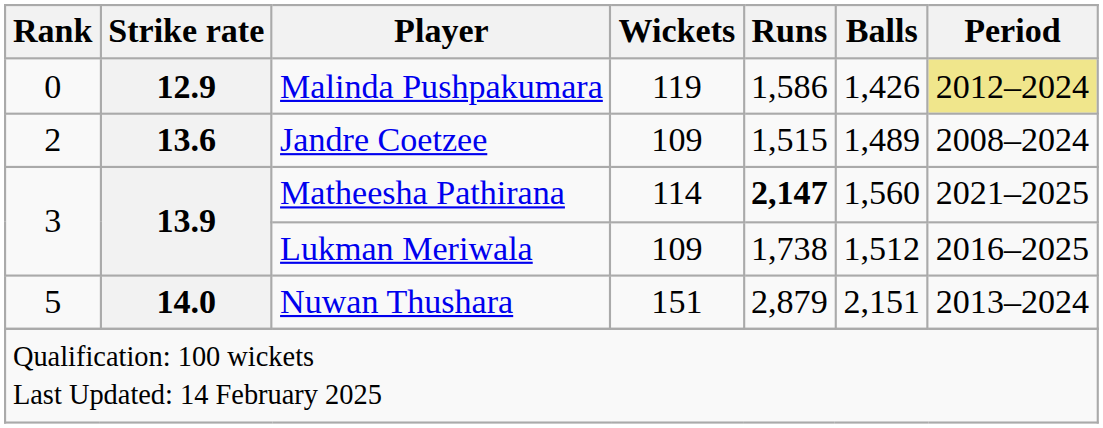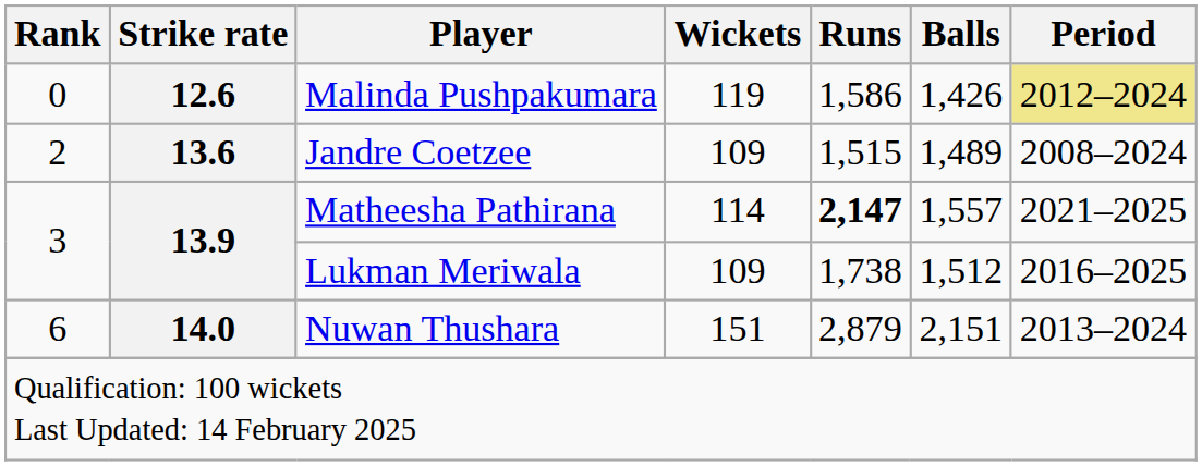Malinda Pushpakumara | Strike rate: 12.9 -> 12.6
Matheesha Pathirana | Balls: 1,560 -> 1,557
Nuwan Thushara | Rank: 5 -> 6
